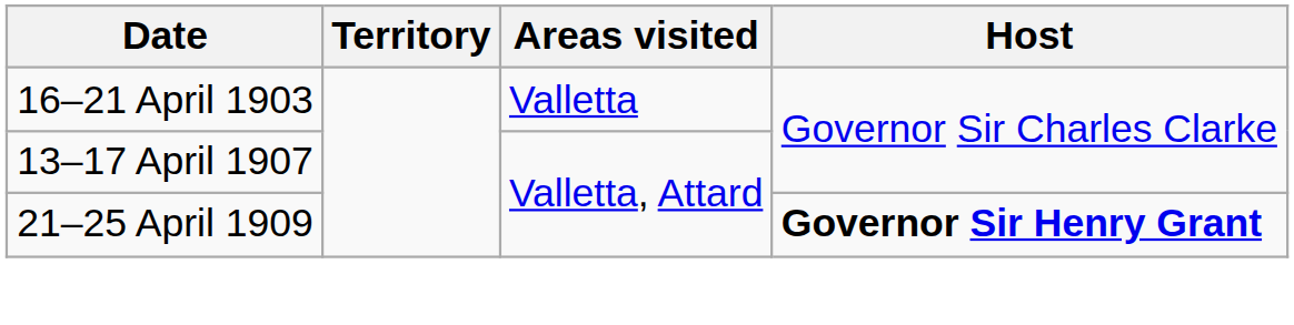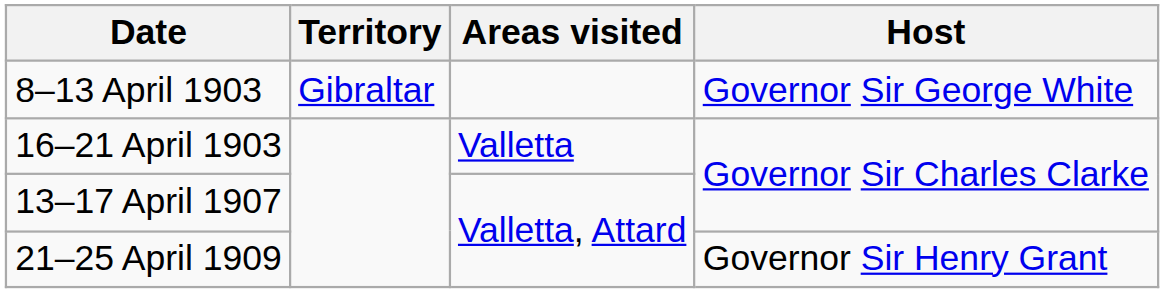+ row: 8–13 April 1903 | Gibraltar | Governor Sir George White
21–25 April 1909 | Host: bold -> normal
